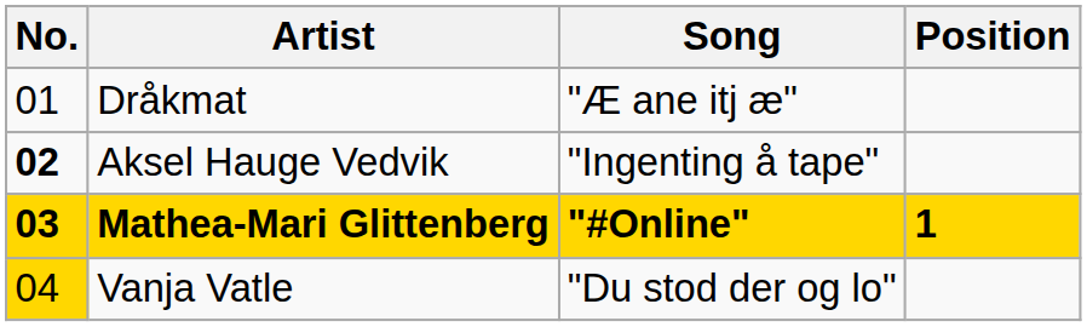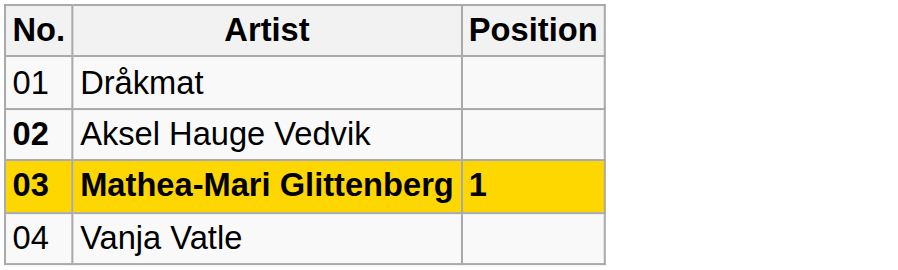- column: Song | "Æ ane itj æ" | "Ingenting å tape" | "#Online" | "Du stod der og lo"
Vanja Vatle | No.: gold background -> no background
